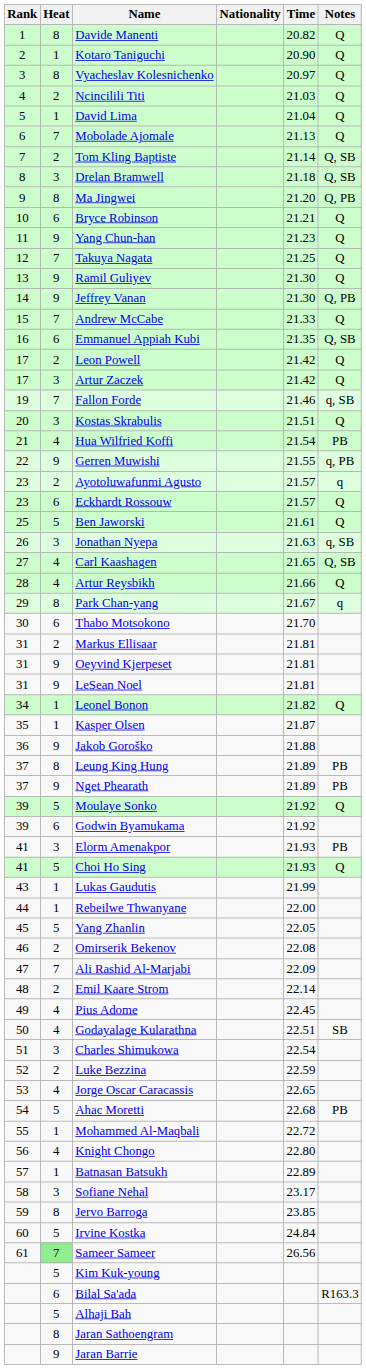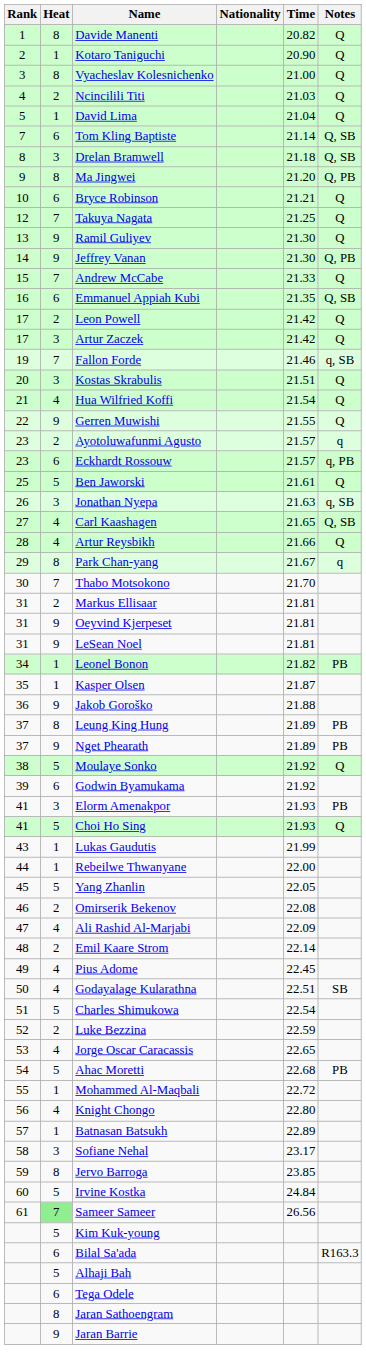Vyacheslav Kolesnichenko | Time: 20.97 -> 21.00
- row: 6 | 7 | Mobolade Ajomale | 21.13 | Q
Tom Kling Baptiste | Heat: 2 -> 6
- row: 11 | 9 | Yang Chun-han | 21.23 | Q
Hua Wilfried Koffi | Notes: PB -> Q
Gerren Muwishi | Notes: q, PB -> Q
Eckhardt Rossouw | Notes: Q -> q, PB
Thabo Motsokono | Heat: 6 -> 7
Leonel Bonon | Notes: Q -> PB
Moulaye Sonko | Rank: 39 -> 38
Ali Rashid Al-Marjabi | Heat: 7 -> 4
Charles Shimukowa | Heat: 3 -> 5
+ row: 6 | Tega Odele
